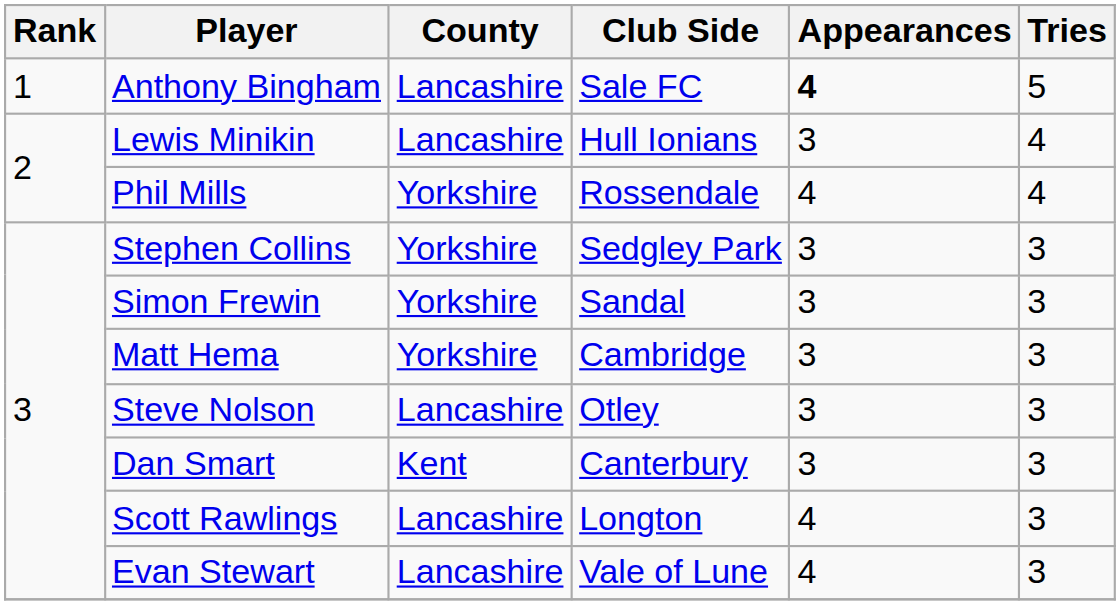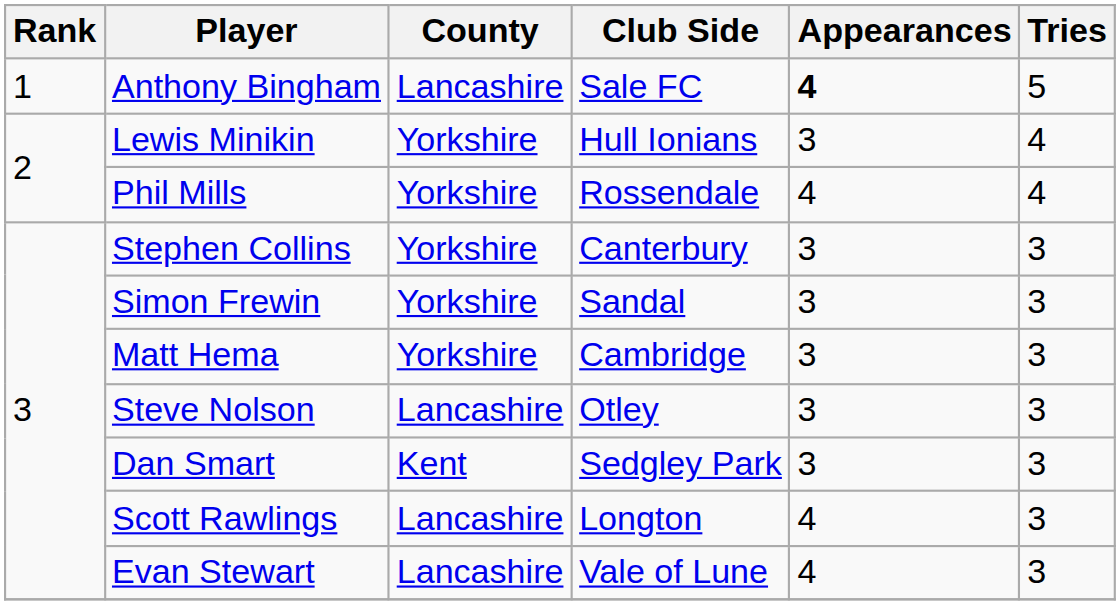Lewis Minikin | County: Lancashire -> Yorkshire
Stephen Collins | Club Side: Sedgley Park -> Canterbury
Dan Smart | Club Side: Canterbury -> Sedgley Park
